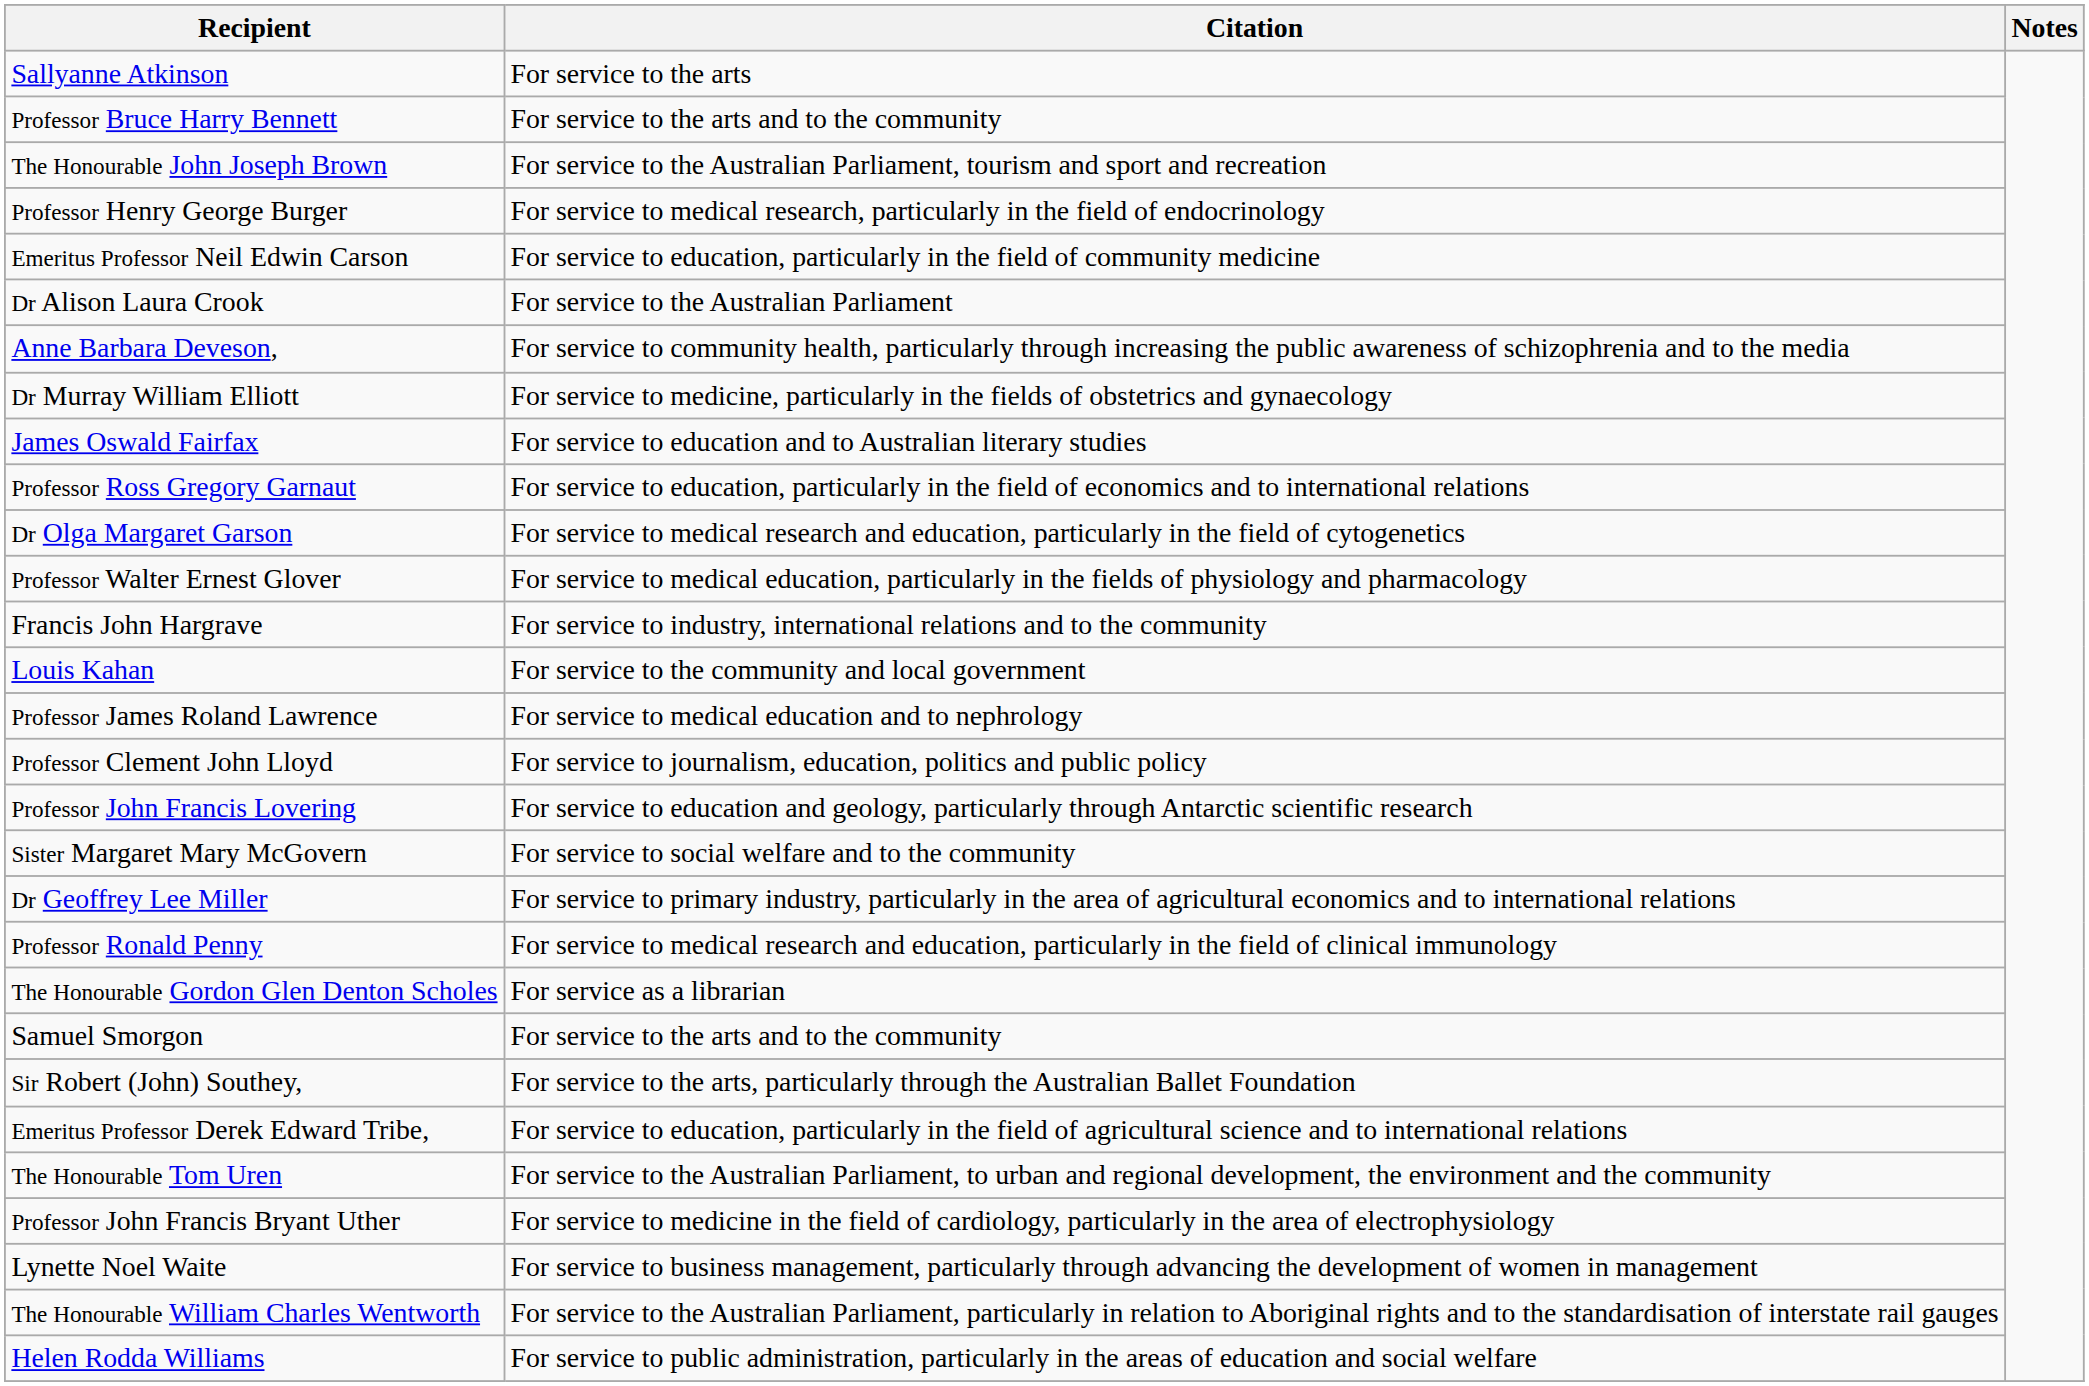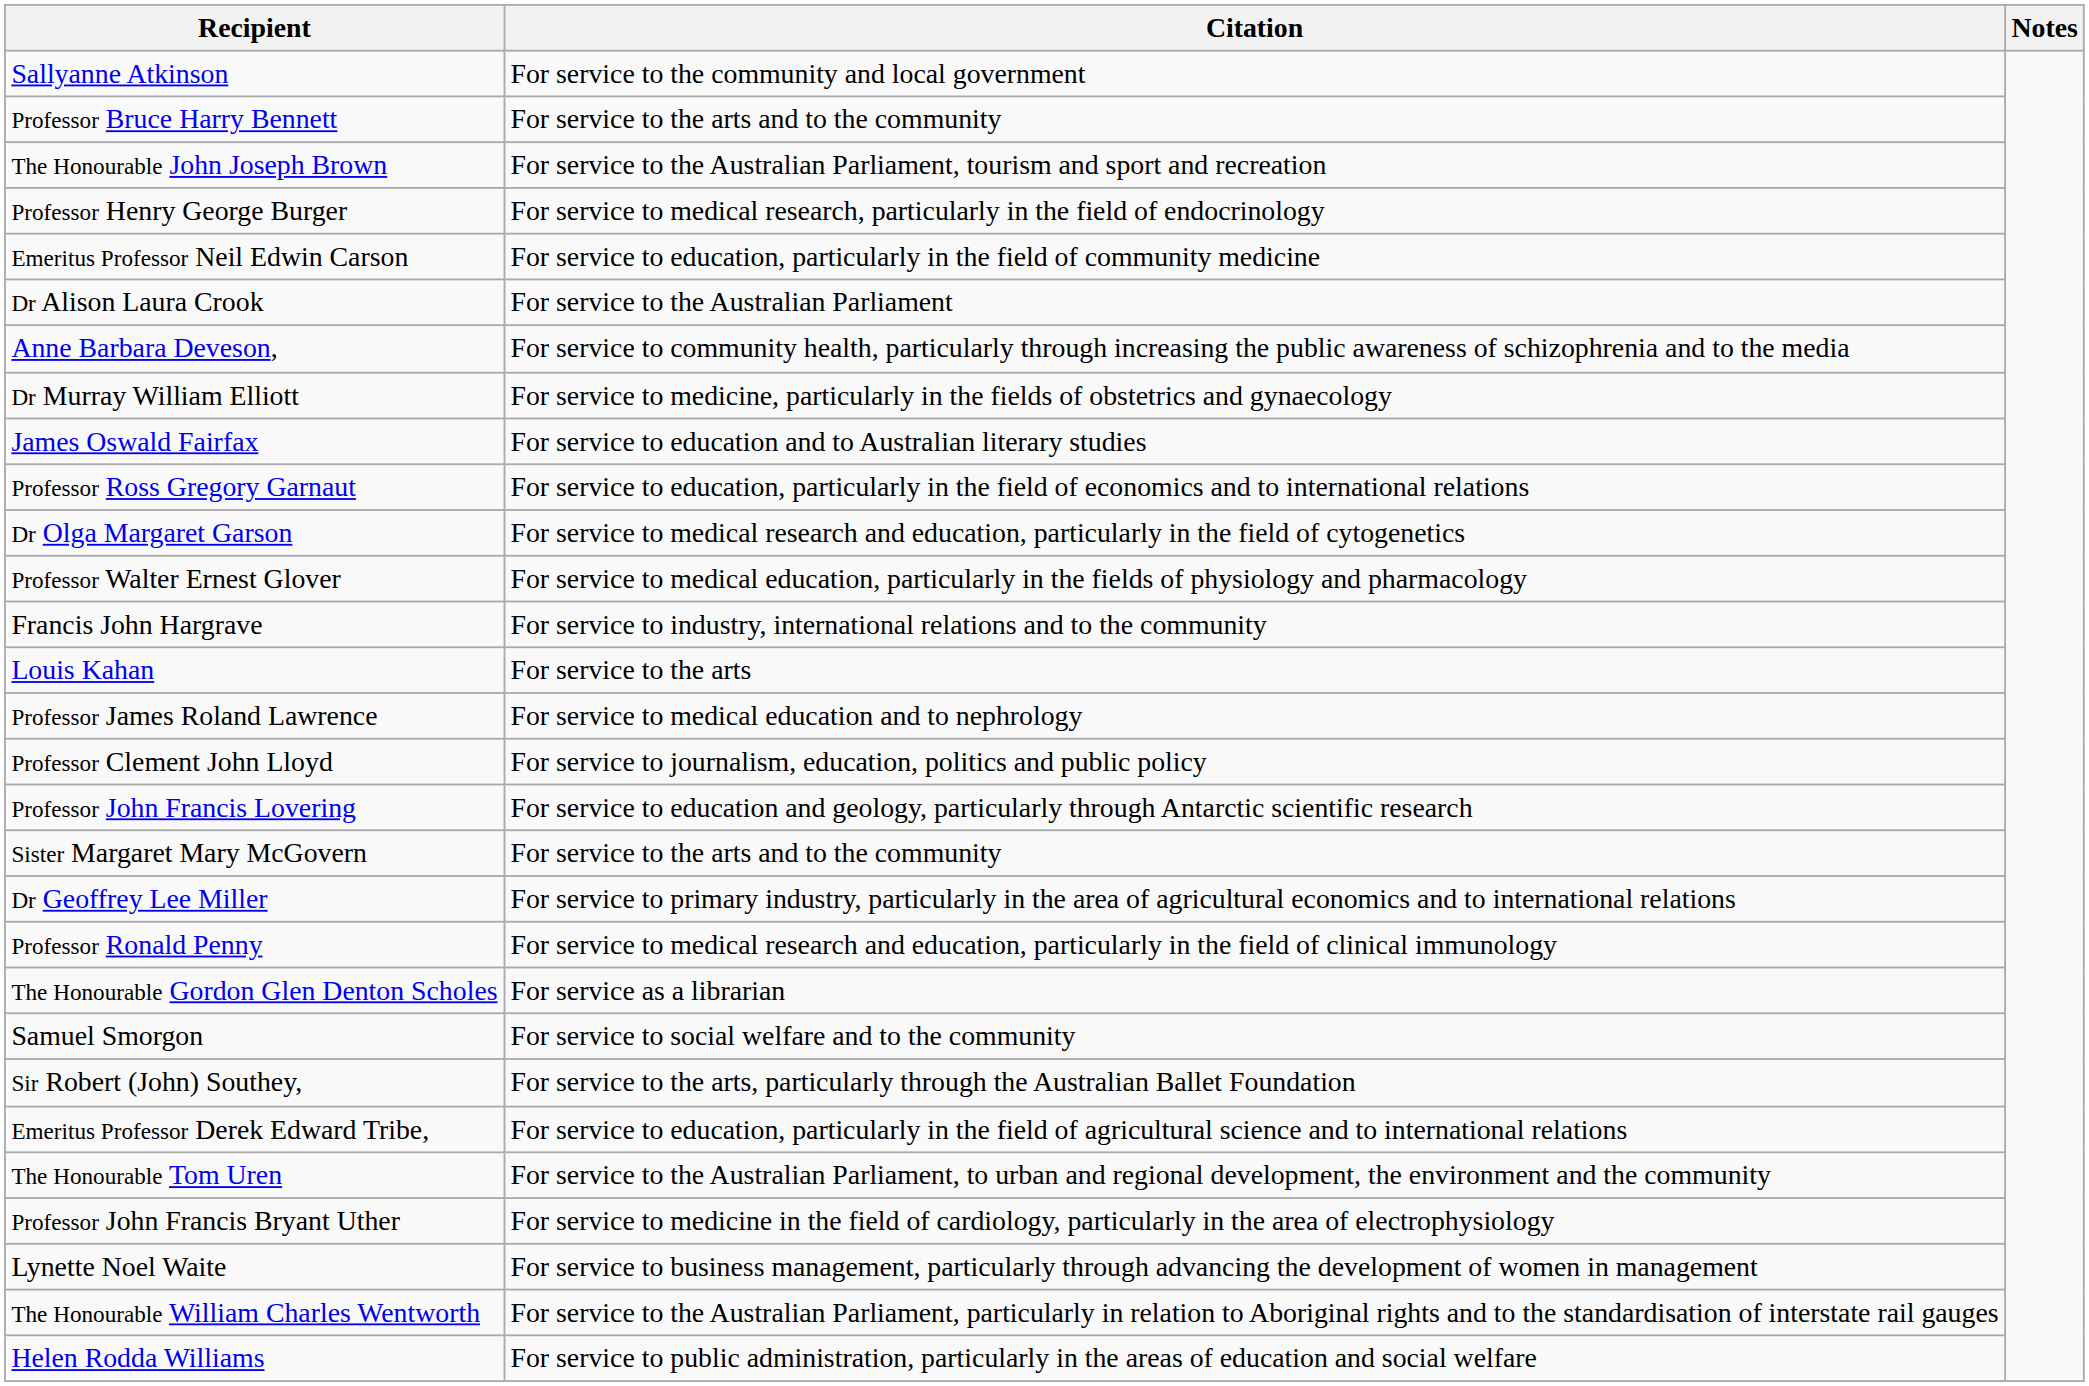Sallyanne Atkinson | Citation: For service to the arts -> For service to the community and local government
Louis Kahan | Citation: For service to the community and local government -> For service to the arts
Sister Margaret Mary McGovern | Citation: For service to social welfare and to the community -> For service to the arts and to the community
Samuel Smorgon | Citation: For service to the arts and to the community -> For service to social welfare and to the community
